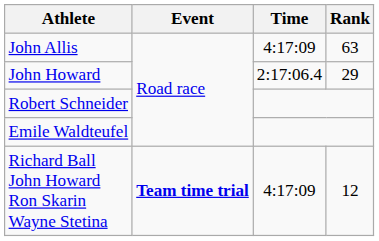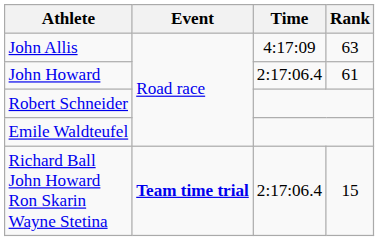John Howard | Rank: 29 -> 61
Richard Ball John Howard Ron Skarin Wayne Stetina | Time: 4:17:09 -> 2:17:06.4
Richard Ball John Howard Ron Skarin Wayne Stetina | Rank: 12 -> 15
